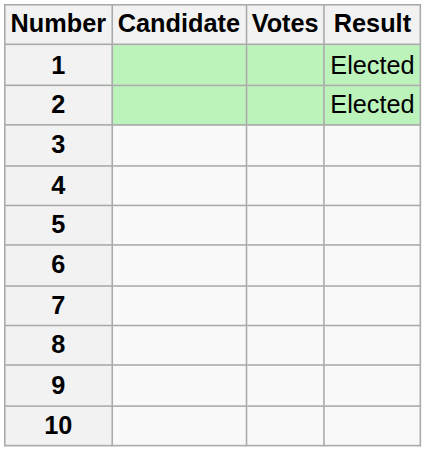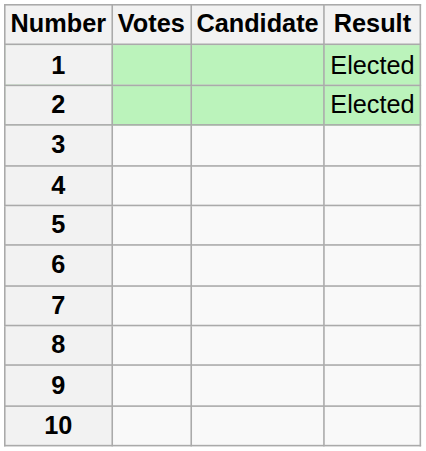columns swapped: Candidate <-> Votes
